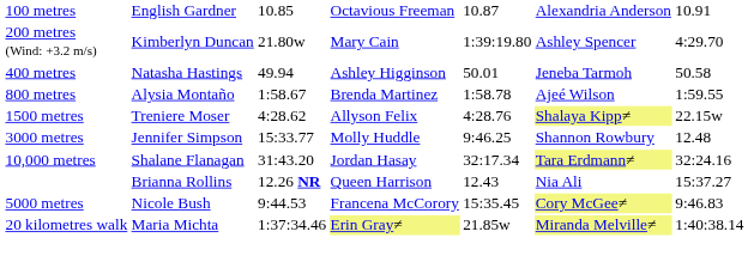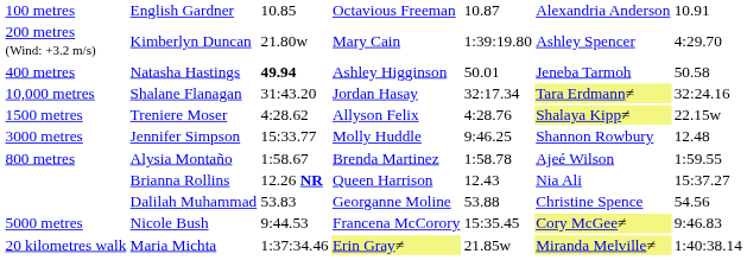Natasha Hastings | column 3: normal -> bold
rows swapped: Alysia Montaño <-> Shalane Flanagan
+ row: Dalilah Muhammad | 53.83 | Georganne Moline | 53.88 | Christine Spence | 54.56
